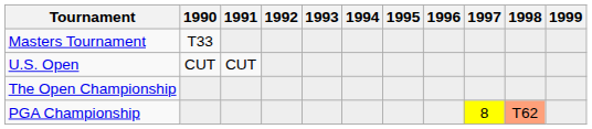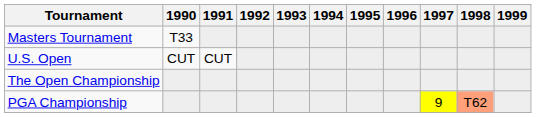PGA Championship | 1997: 8 -> 9
